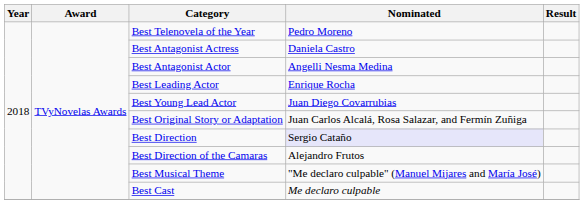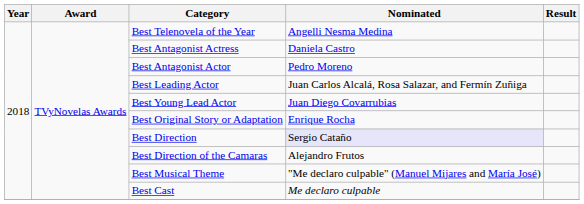Best Telenovela of the Year | Nominated: Pedro Moreno -> Angelli Nesma Medina
Best Antagonist Actor | Nominated: Angelli Nesma Medina -> Pedro Moreno
Best Leading Actor | Nominated: Enrique Rocha -> Juan Carlos Alcalá, Rosa Salazar, and Fermín Zuñiga
Best Original Story or Adaptation | Nominated: Juan Carlos Alcalá, Rosa Salazar, and Fermín Zuñiga -> Enrique Rocha
